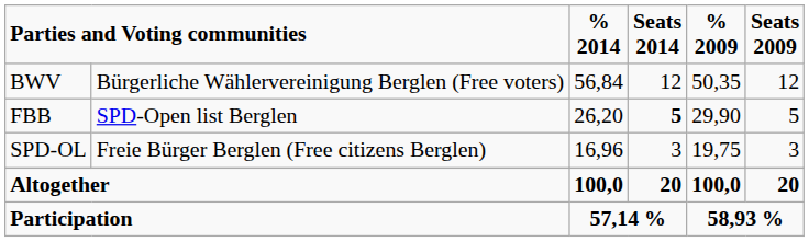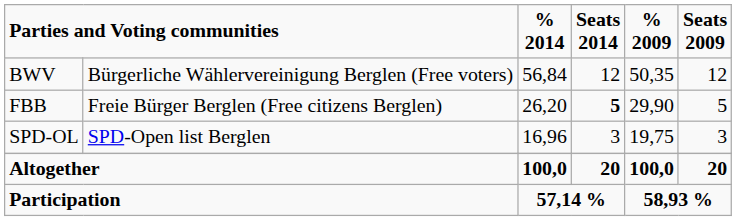FBB | column 2: SPD-Open list Berglen -> Freie Bürger Berglen (Free citizens Berglen)
SPD-OL | column 2: Freie Bürger Berglen (Free citizens Berglen) -> SPD-Open list Berglen
